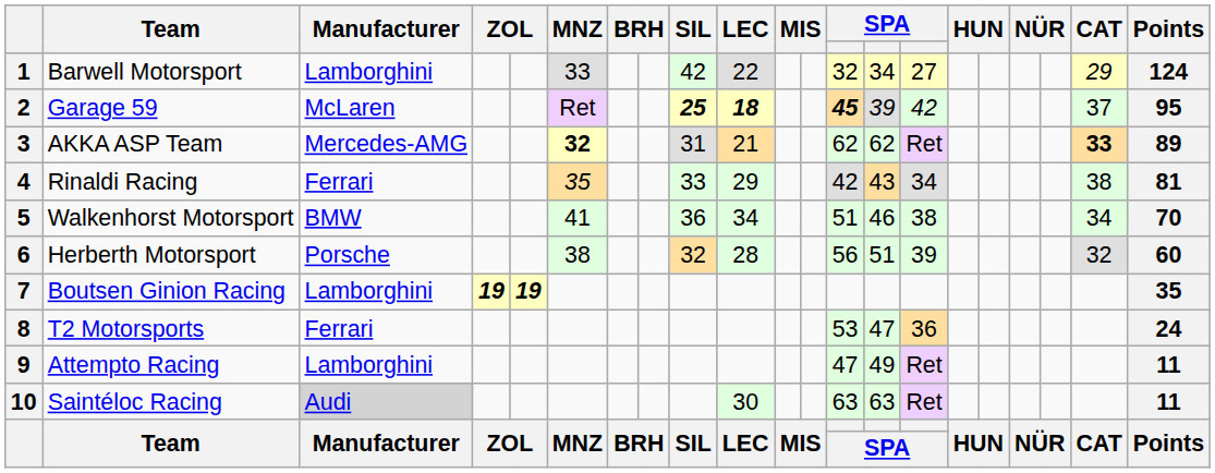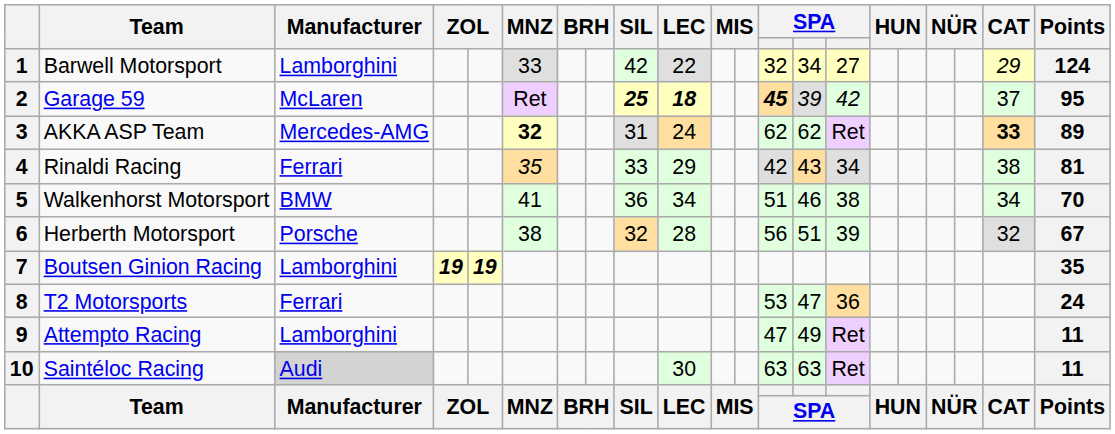3 | LEC: 21 -> 24
6 | Points: 60 -> 67
